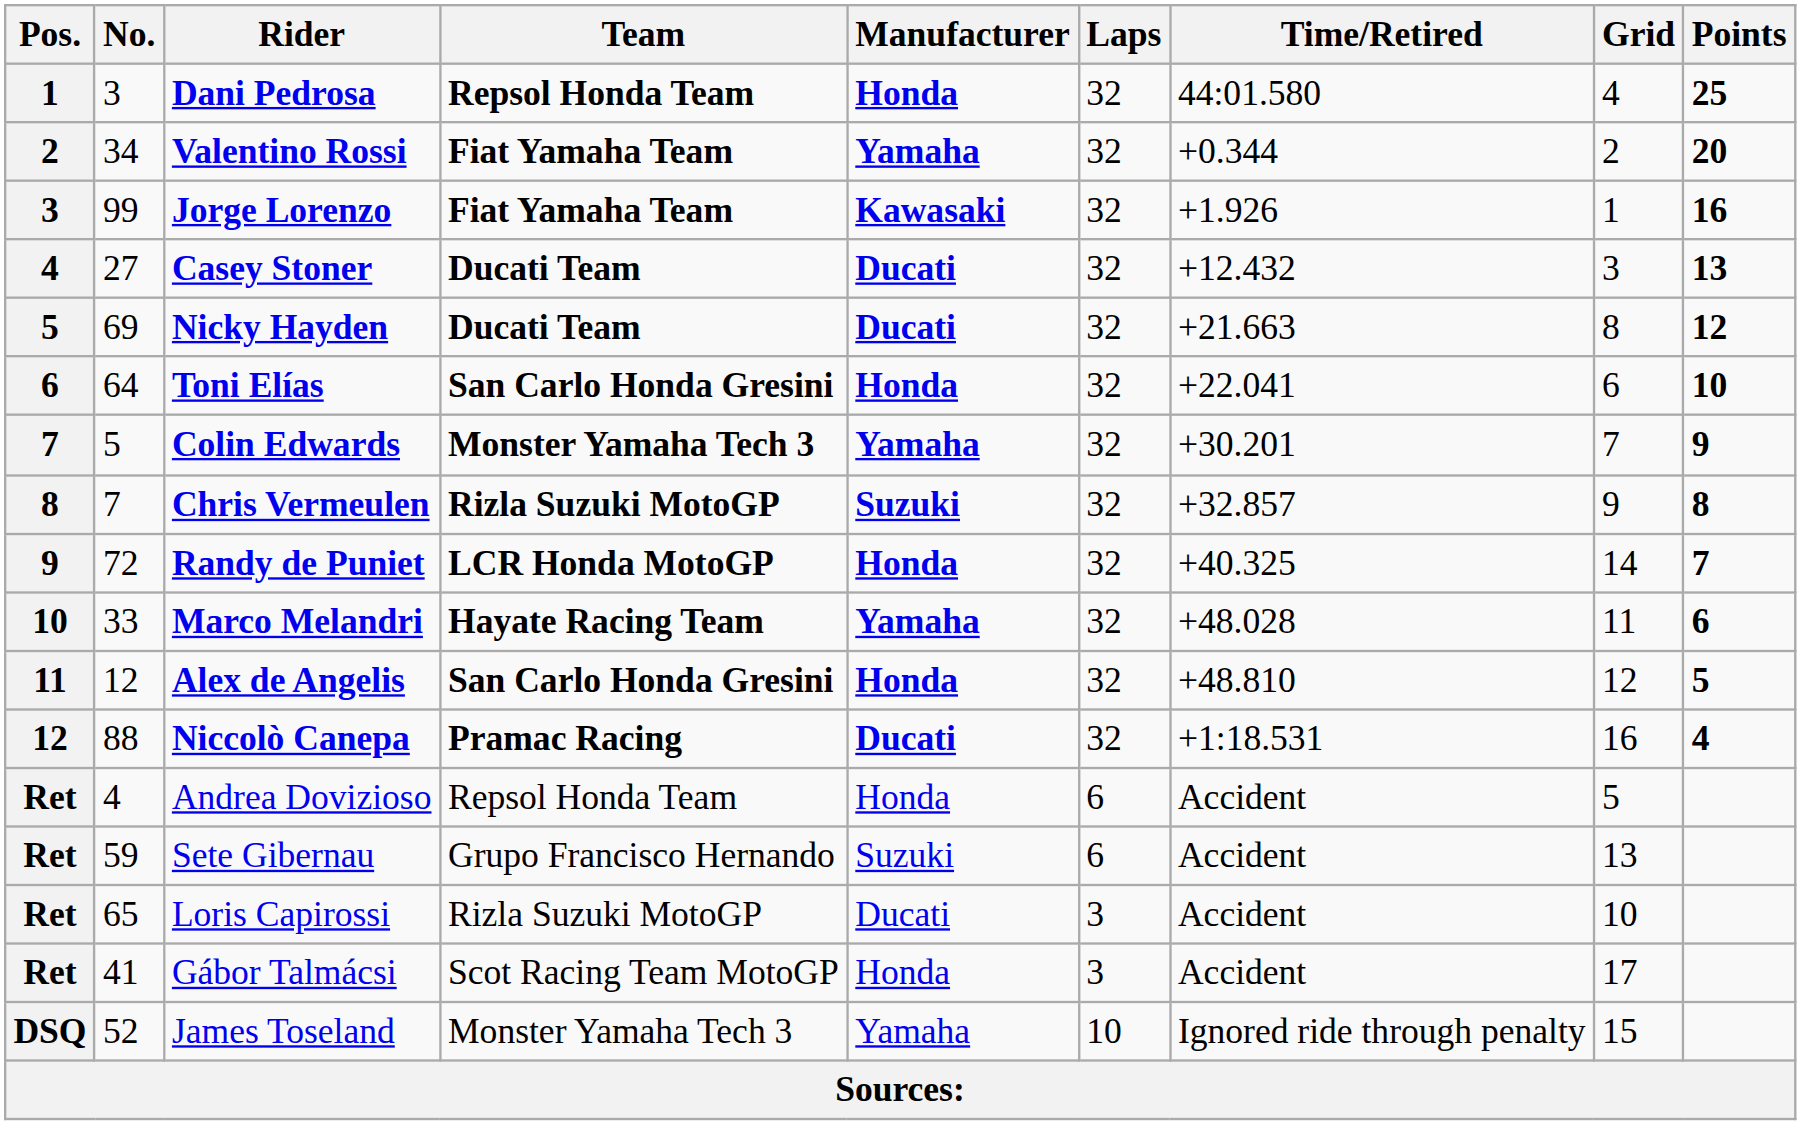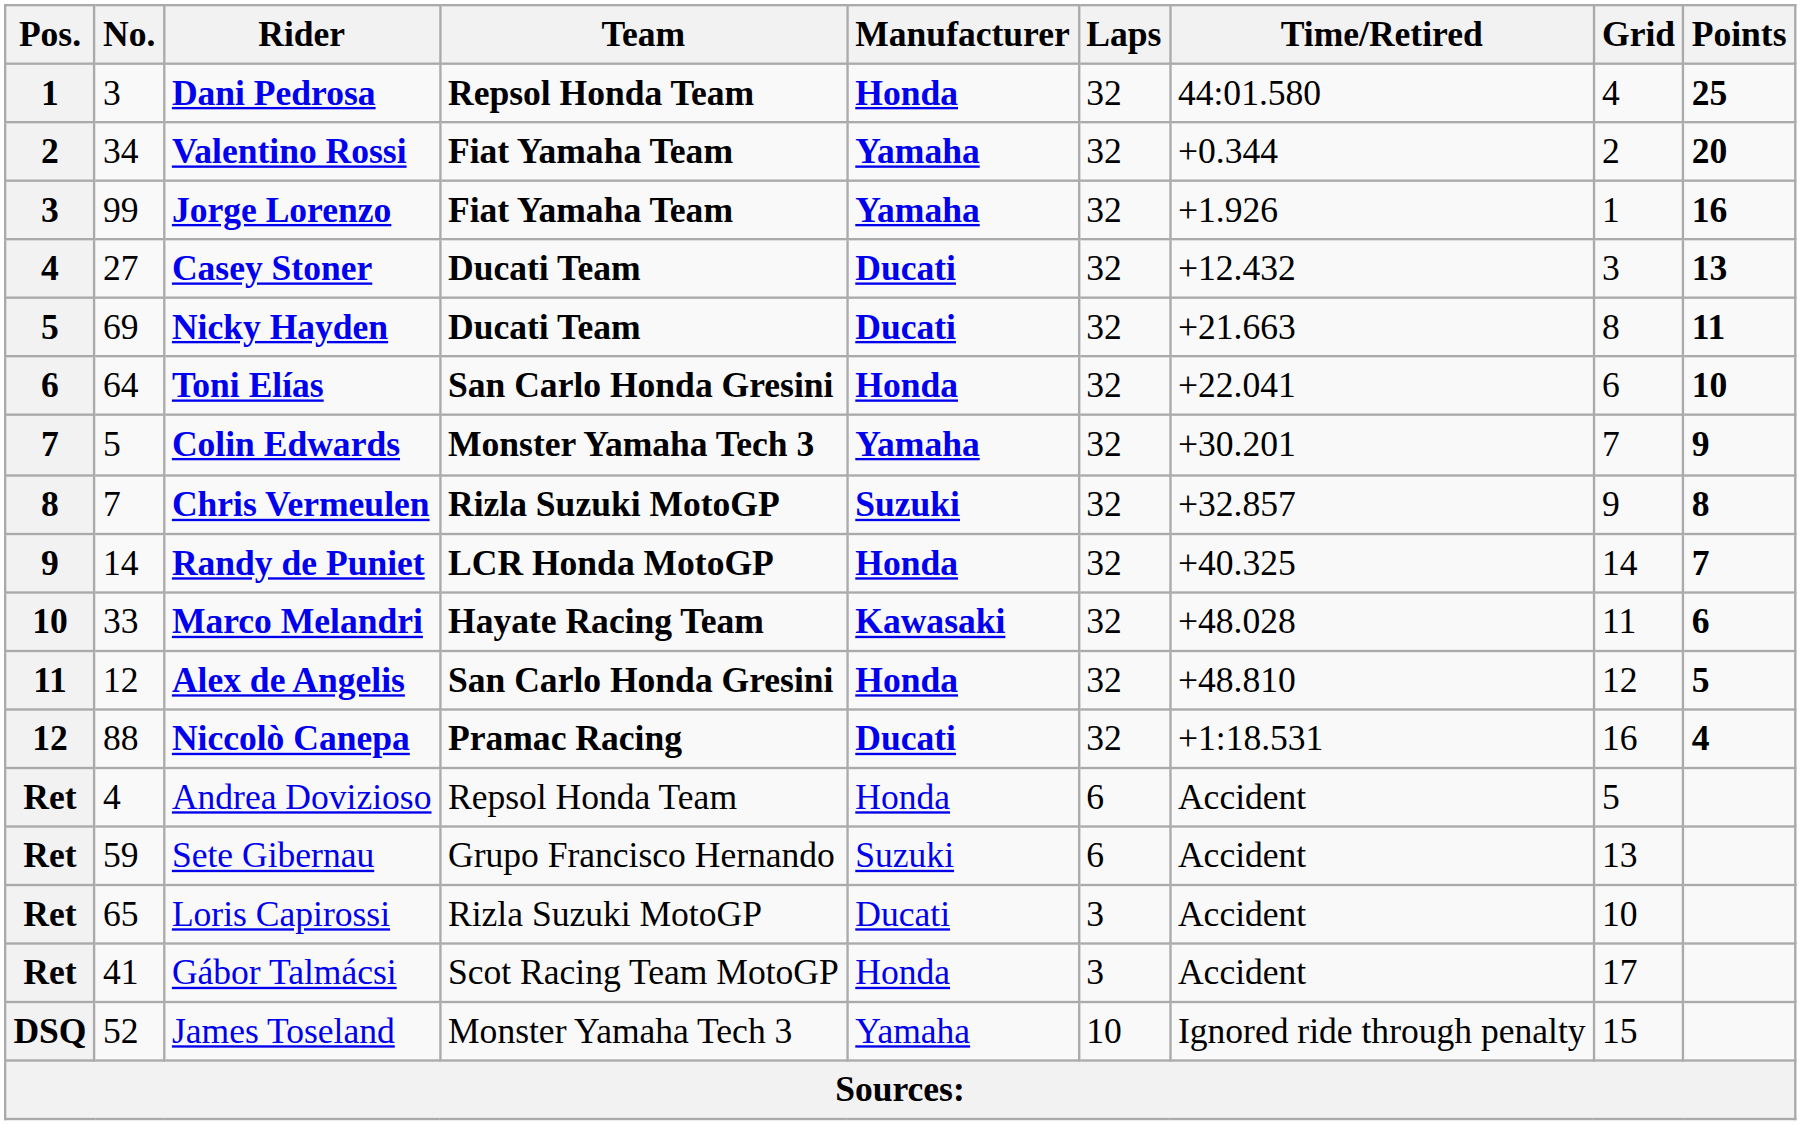Jorge Lorenzo | Manufacturer: Kawasaki -> Yamaha
Nicky Hayden | Points: 12 -> 11
Randy de Puniet | No.: 72 -> 14
Marco Melandri | Manufacturer: Yamaha -> Kawasaki
